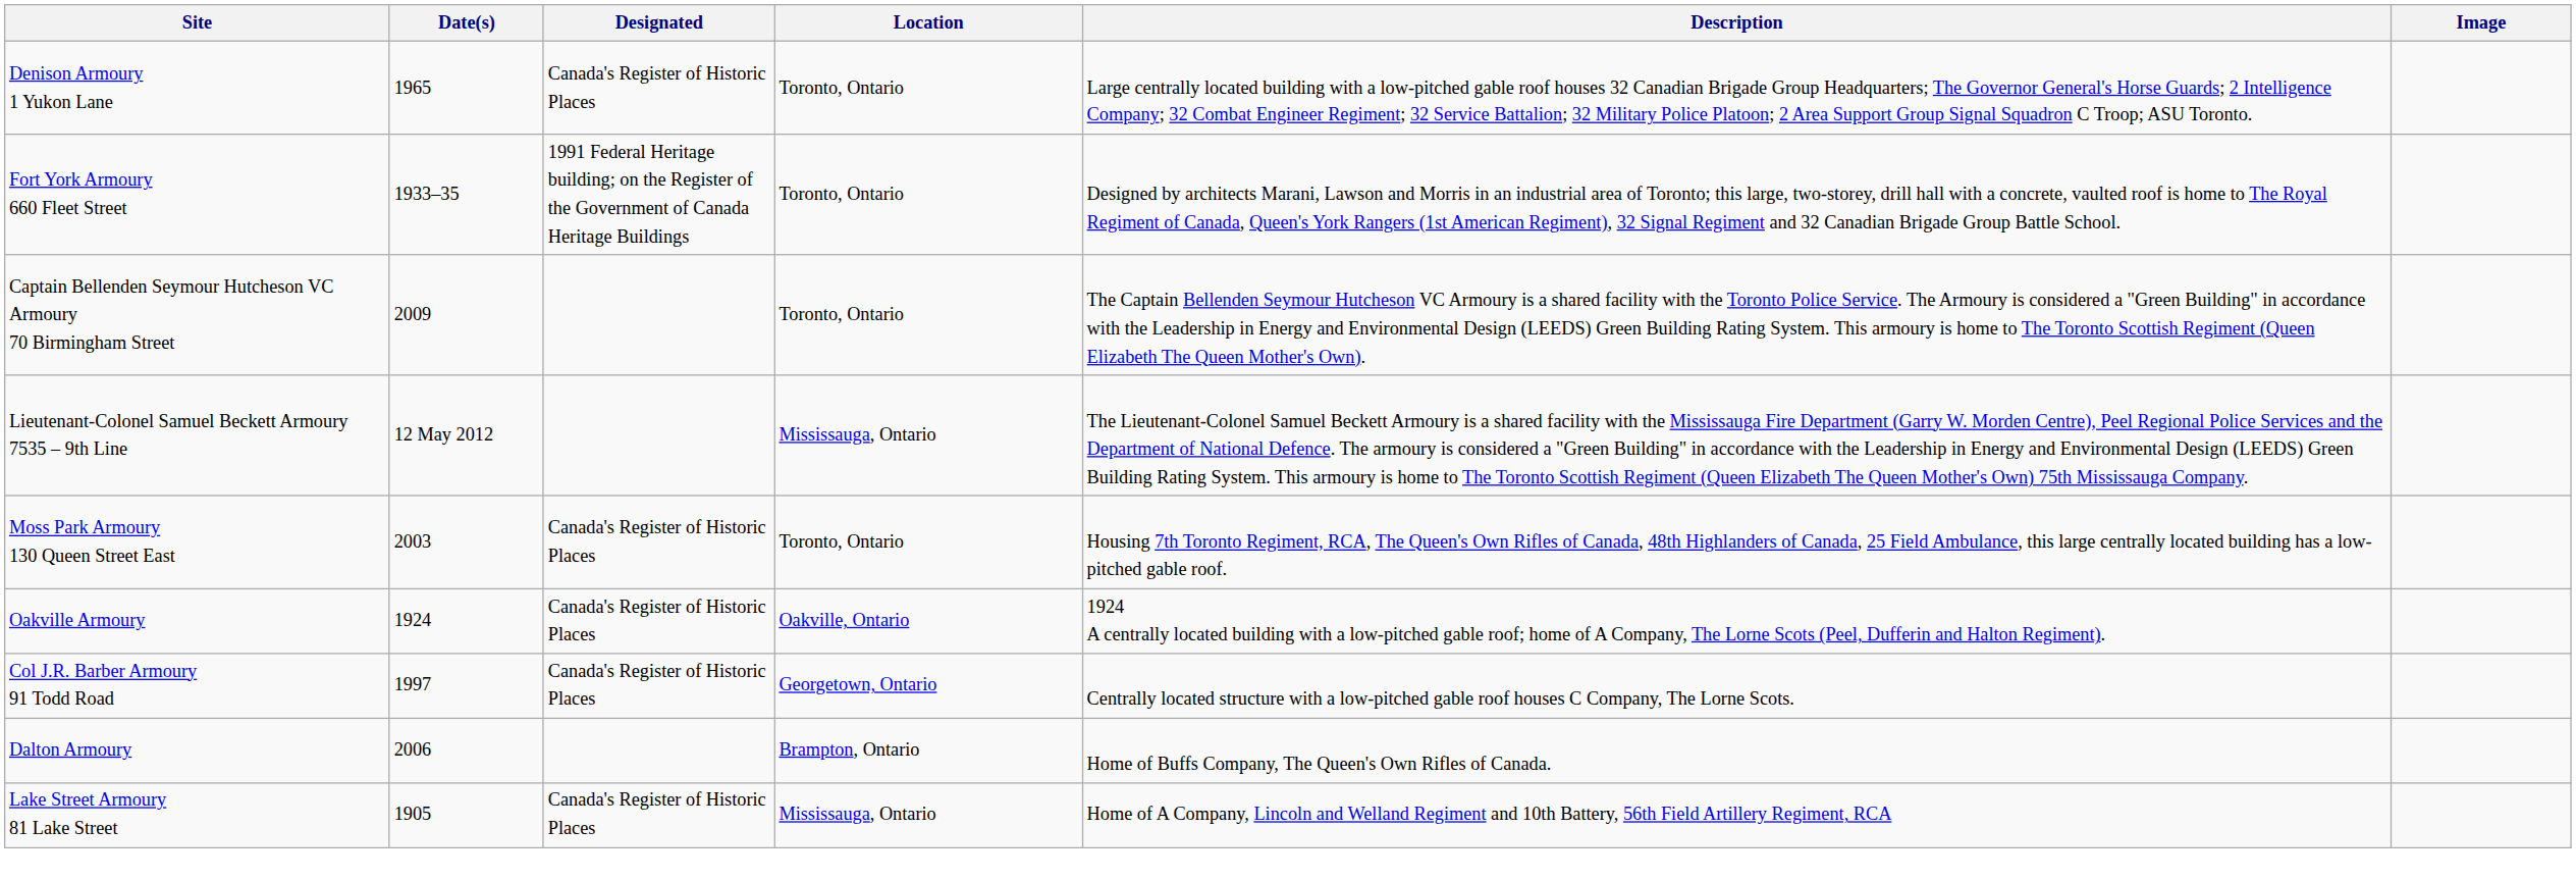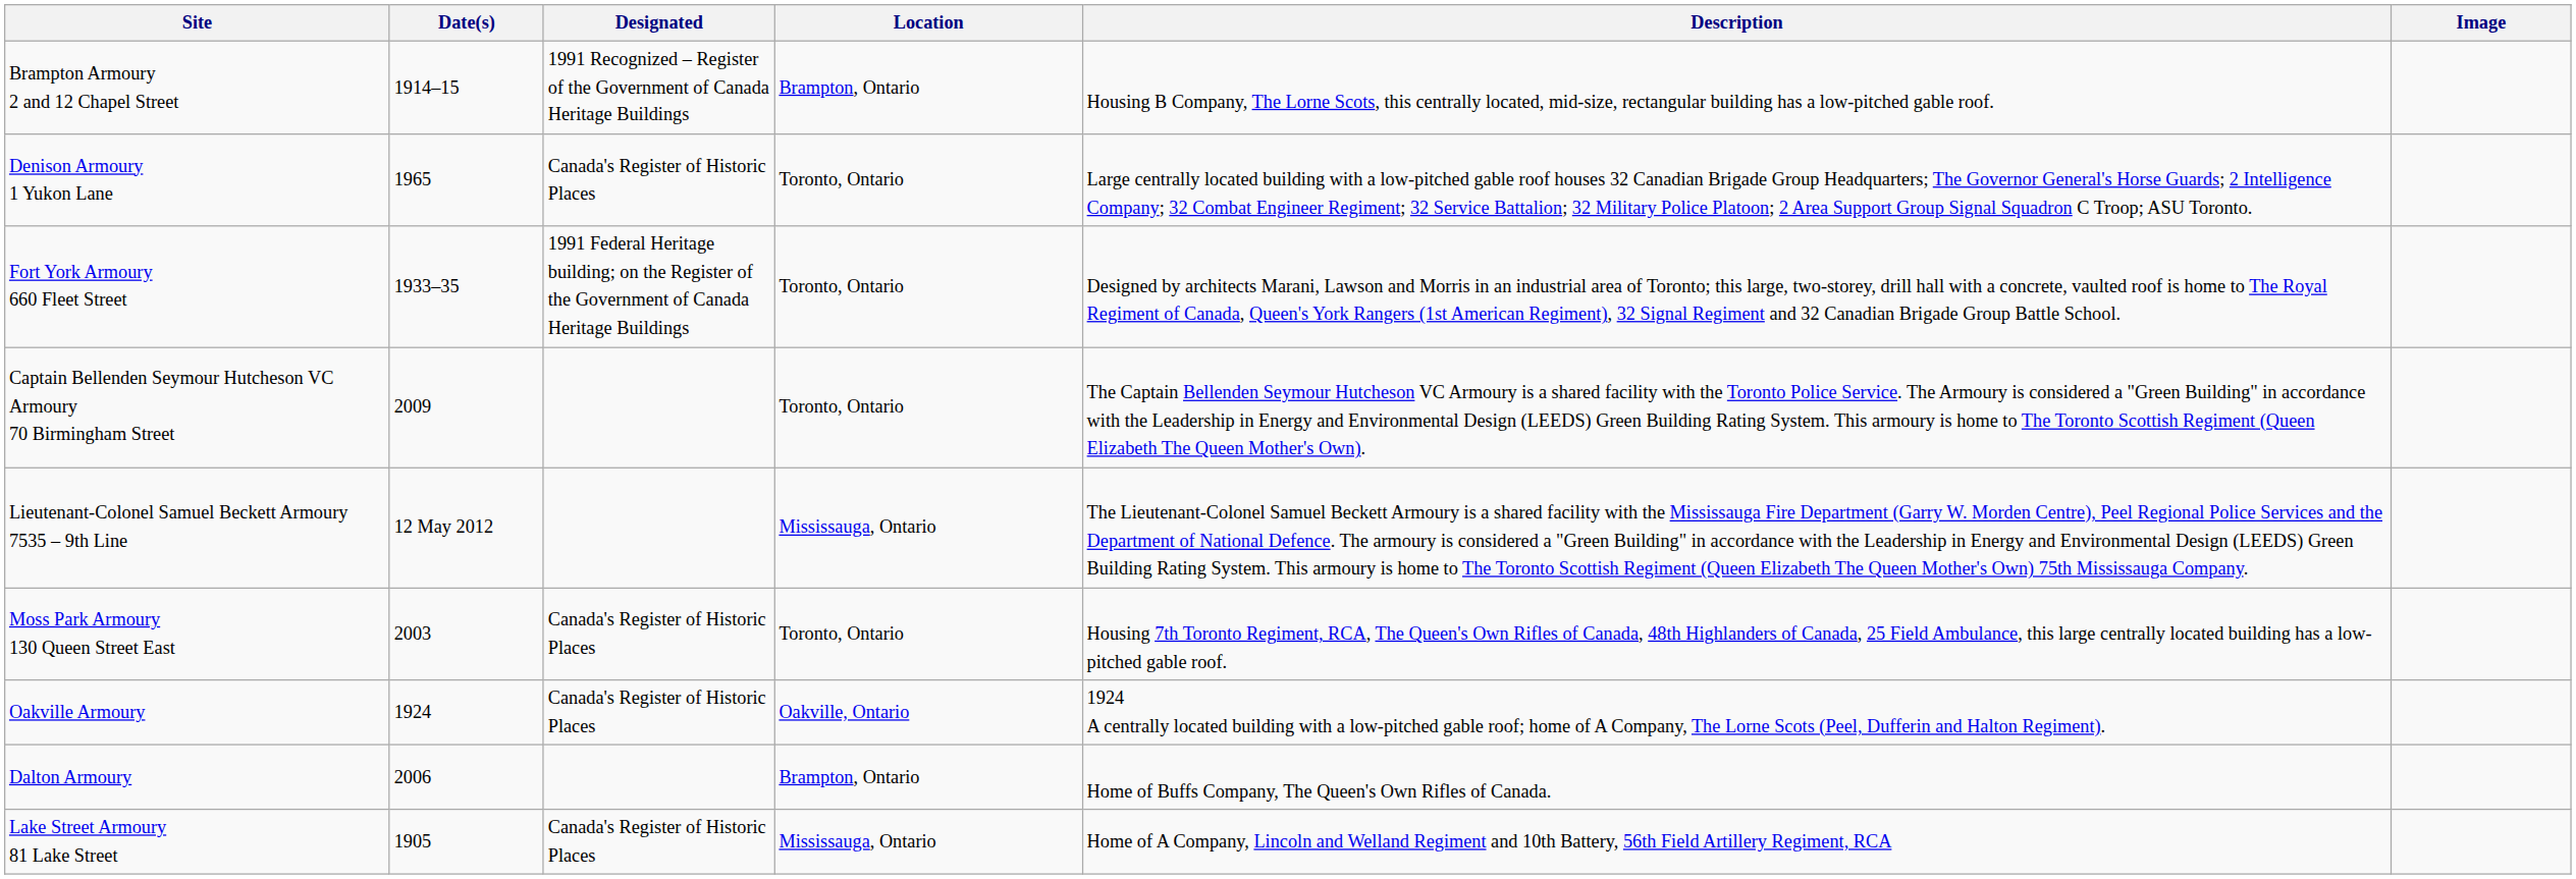+ row: Brampton Armoury 2 and 12 Chapel Street | 1914–15 | 1991 Recognized – Register of the Government of Canada Heritage Buildings | Brampton, Ontario | Housing B Company, The Lorne Scots, this centrally located, mid-size, rectangular building has a low-pitched gable roof.
- row: Col J.R. Barber Armoury 91 Todd Road | 1997 | Canada's Register of Historic Places | Georgetown, Ontario | Centrally located structure with a low-pitched gable roof houses C Company, The Lorne Scots.
